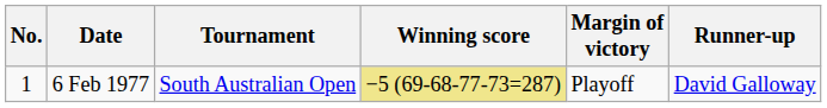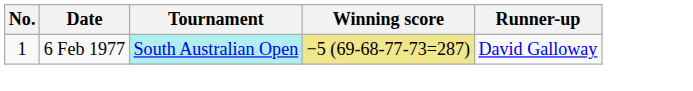- column: Margin of victory | Playoff
6 Feb 1977 | Tournament: no background -> paleturquoise background
